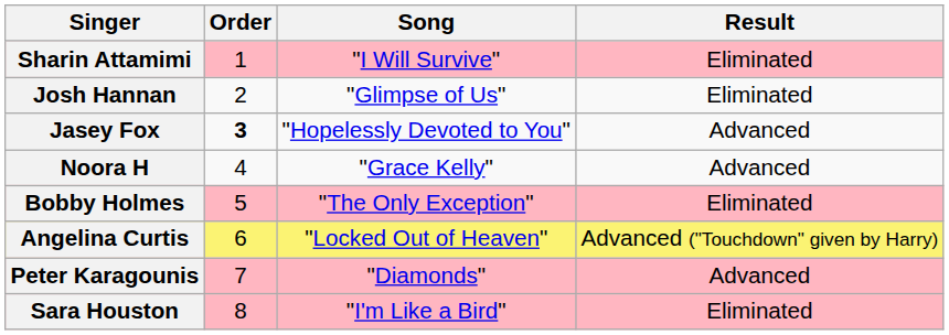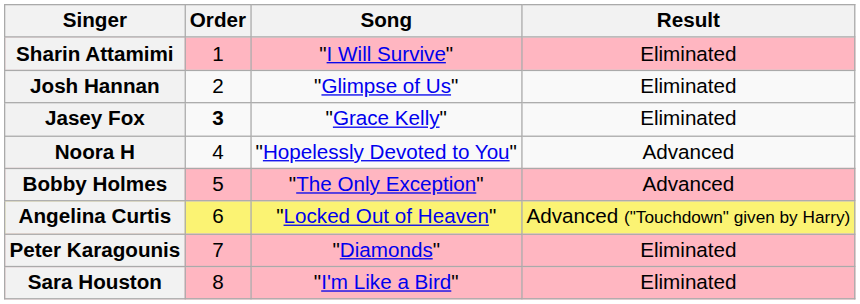Jasey Fox | Song: "Hopelessly Devoted to You" -> "Grace Kelly"
Jasey Fox | Result: Advanced -> Eliminated
Noora H | Song: "Grace Kelly" -> "Hopelessly Devoted to You"
Bobby Holmes | Result: Eliminated -> Advanced
Peter Karagounis | Result: Advanced -> Eliminated
